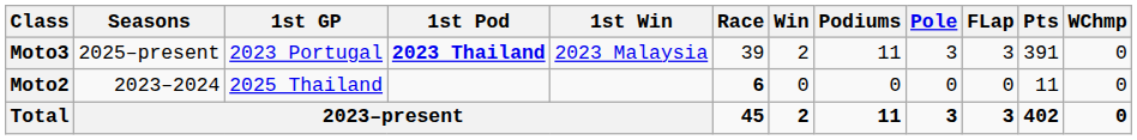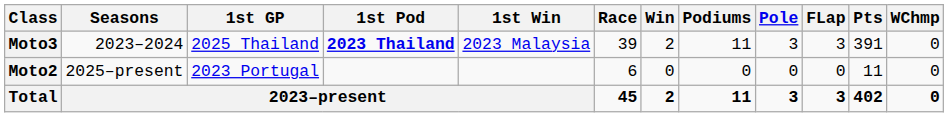Moto3 | Seasons: 2025–present -> 2023–2024
Moto3 | 1st GP: 2023 Portugal -> 2025 Thailand
Moto2 | Seasons: 2023–2024 -> 2025–present
Moto2 | 1st GP: 2025 Thailand -> 2023 Portugal
Moto2 | Race: bold -> normal
